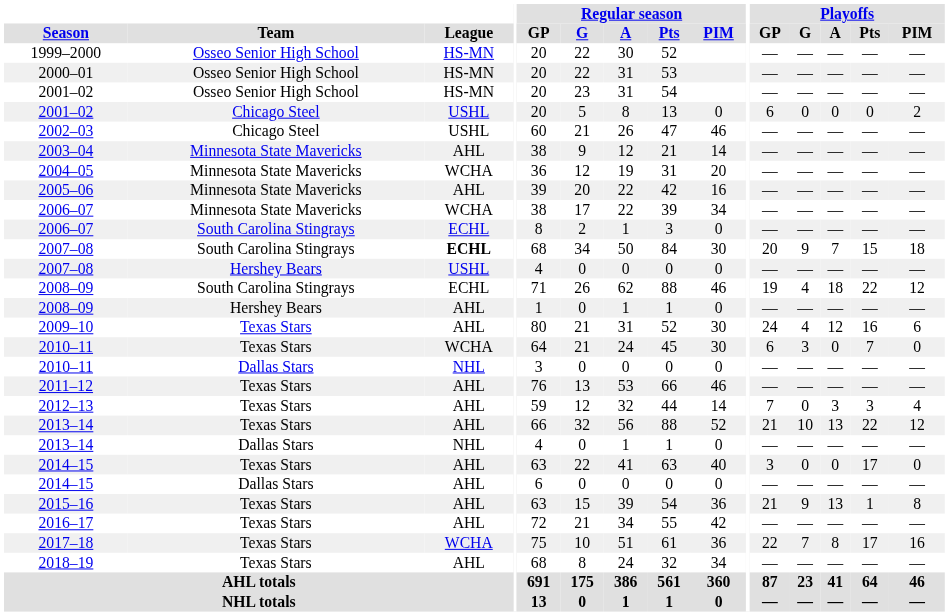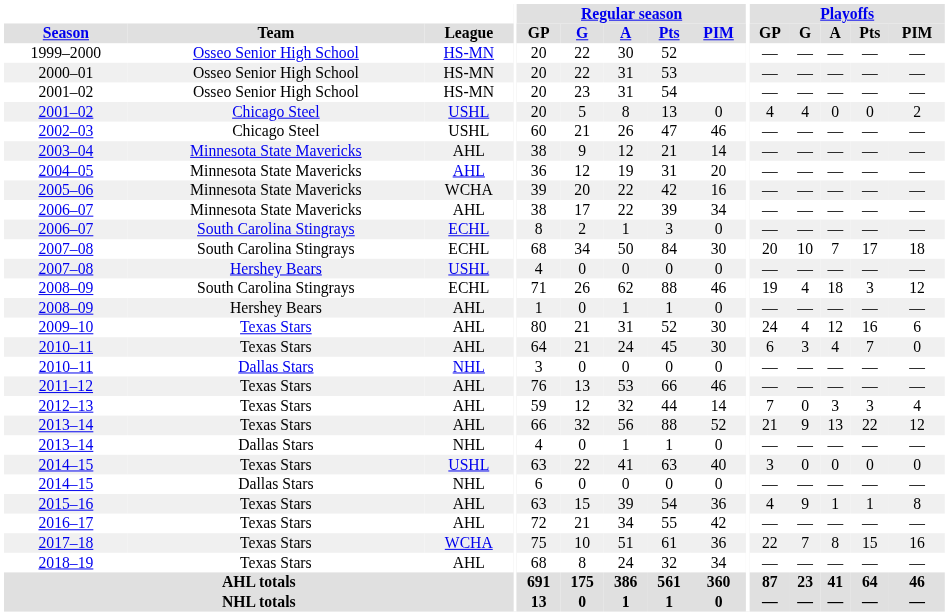2001–02 / Chicago Steel | Playoffs / GP: 6 -> 4
2001–02 / Chicago Steel | Playoffs / G: 0 -> 4
2004–05 | League: WCHA -> AHL
2005–06 | League: AHL -> WCHA
2006–07 / Minnesota State Mavericks | League: WCHA -> AHL
2007–08 / South Carolina Stingrays | League: bold -> normal
2007–08 / South Carolina Stingrays | Playoffs / G: 9 -> 10
2007–08 / South Carolina Stingrays | Playoffs / Pts: 15 -> 17
2008–09 / South Carolina Stingrays | Playoffs / Pts: 22 -> 3
2010–11 / Texas Stars | League: WCHA -> AHL
2010–11 / Texas Stars | Playoffs / A: 0 -> 4
2013–14 / Texas Stars | Playoffs / G: 10 -> 9
2014–15 / Texas Stars | League: AHL -> USHL
2014–15 / Texas Stars | Playoffs / Pts: 17 -> 0
2014–15 / Dallas Stars | League: AHL -> NHL
2015–16 | Playoffs / GP: 21 -> 4
2015–16 | Playoffs / A: 13 -> 1
2017–18 | Playoffs / Pts: 17 -> 15
